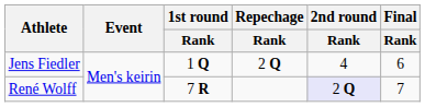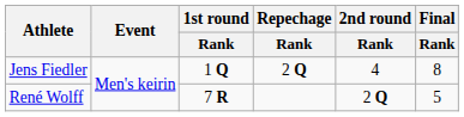Jens Fiedler | Final / Rank: 6 -> 8
René Wolff | 2nd round / Rank: lavender background -> no background
René Wolff | Final / Rank: 7 -> 5
